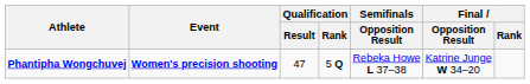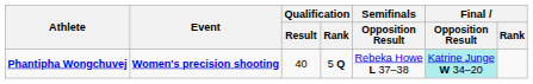Phantipha Wongchuvej | Qualification / Result: 47 -> 40
Phantipha Wongchuvej | Final / Opposition Result: no background -> paleturquoise background
